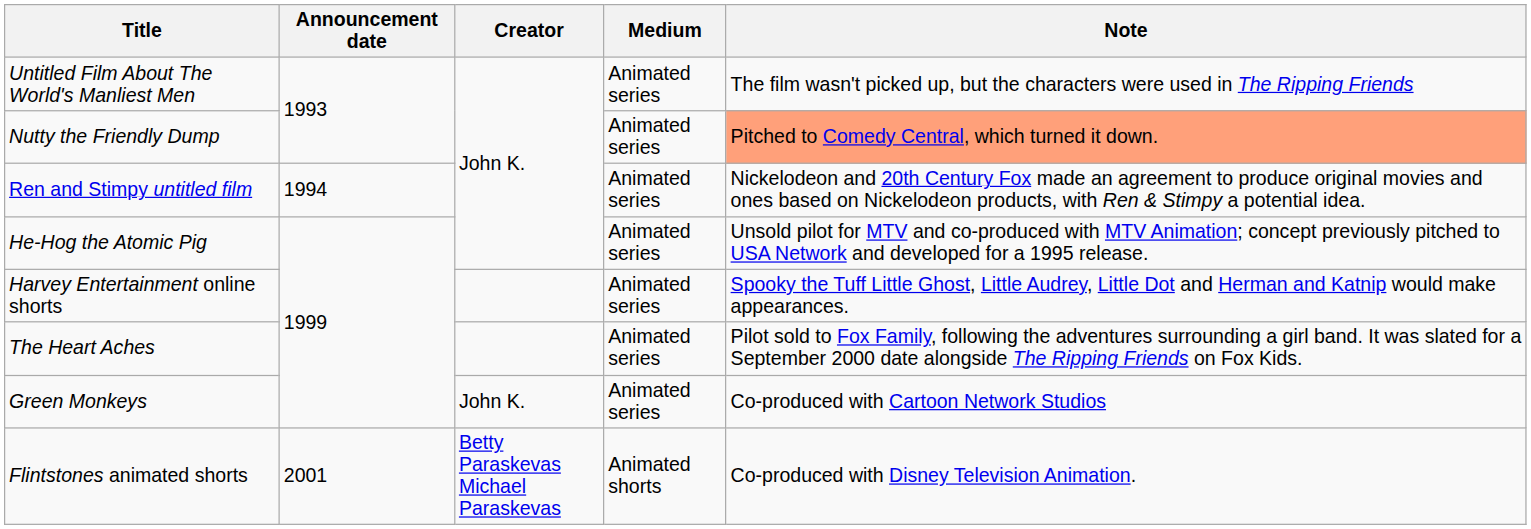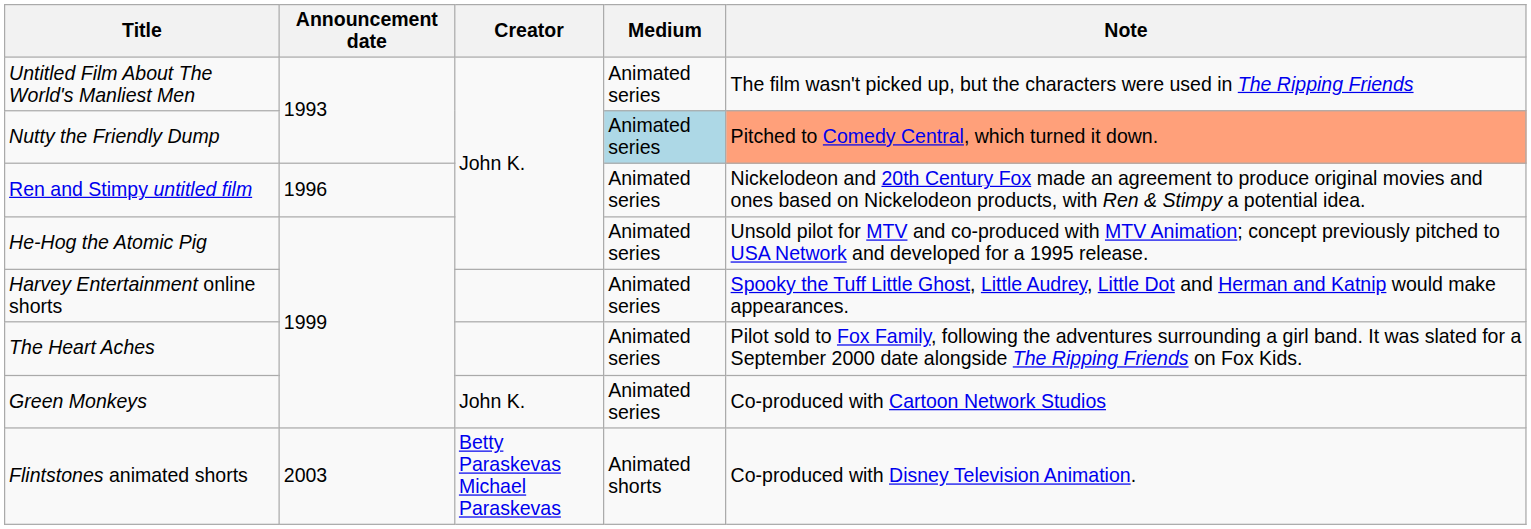Nutty the Friendly Dump | Medium: no background -> lightblue background
Ren and Stimpy untitled film | Announcement date: 1994 -> 1996
Flintstones animated shorts | Announcement date: 2001 -> 2003
